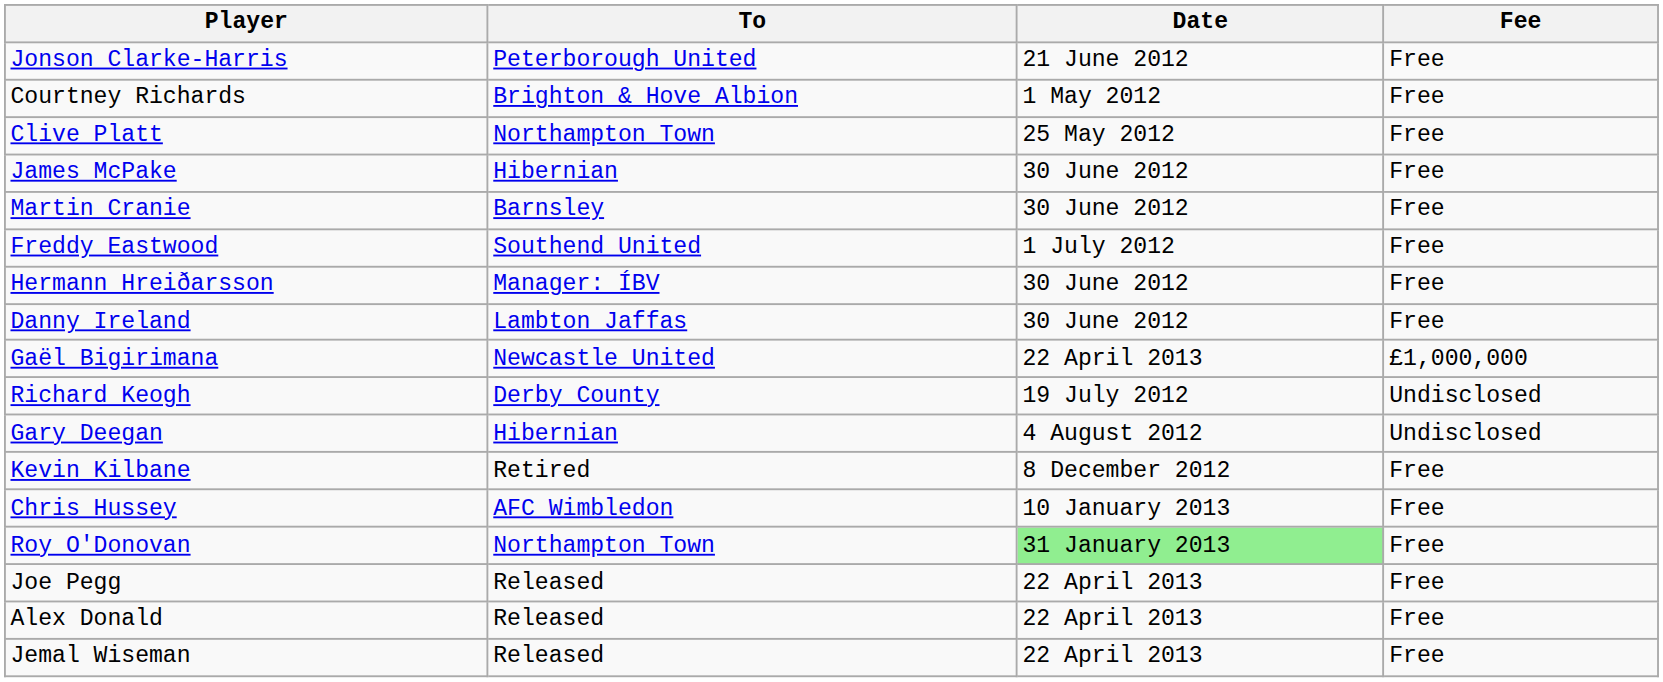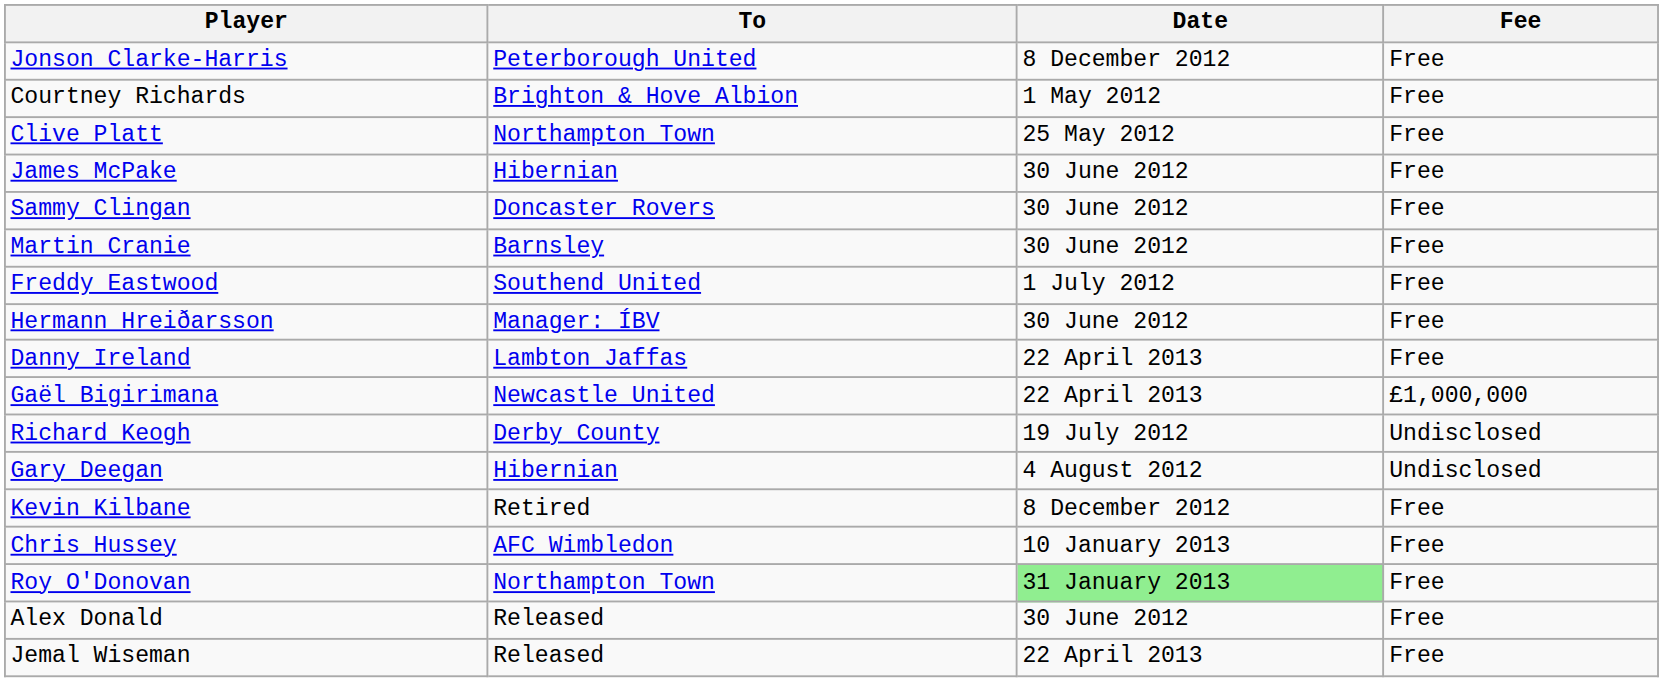Jonson Clarke-Harris | Date: 21 June 2012 -> 8 December 2012
+ row: Sammy Clingan | Doncaster Rovers | 30 June 2012 | Free
Danny Ireland | Date: 30 June 2012 -> 22 April 2013
- row: Joe Pegg | Released | 22 April 2013 | Free
Alex Donald | Date: 22 April 2013 -> 30 June 2012
